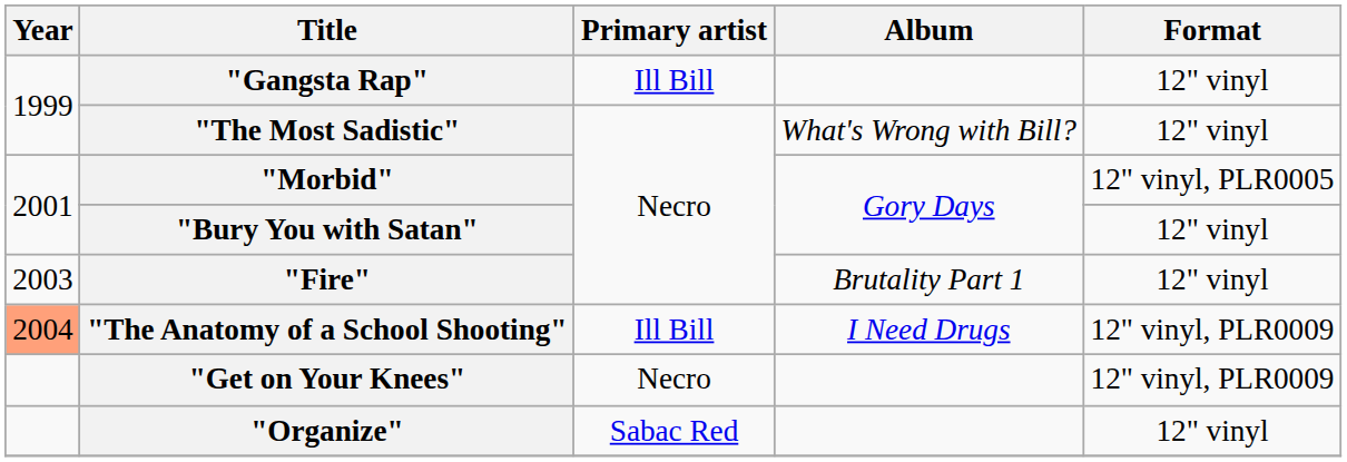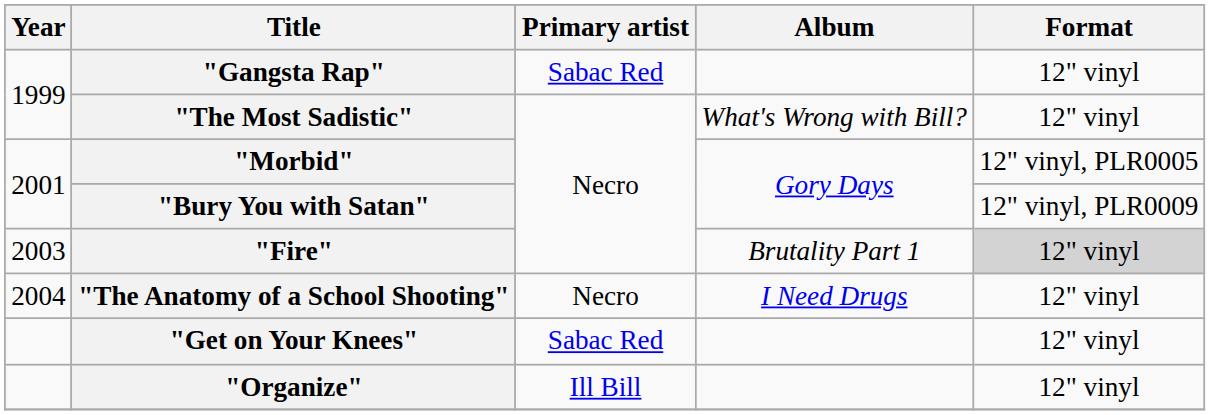"Gangsta Rap" | Primary artist: Ill Bill -> Sabac Red
"Bury You with Satan" | Format: 12" vinyl -> 12" vinyl, PLR0009
"Fire" | Format: no background -> lightgrey background
"The Anatomy of a School Shooting" | Year: lightsalmon background -> no background
"The Anatomy of a School Shooting" | Primary artist: Ill Bill -> Necro
"The Anatomy of a School Shooting" | Format: 12" vinyl, PLR0009 -> 12" vinyl
"Get on Your Knees" | Primary artist: Necro -> Sabac Red
"Get on Your Knees" | Format: 12" vinyl, PLR0009 -> 12" vinyl
"Organize" | Primary artist: Sabac Red -> Ill Bill
